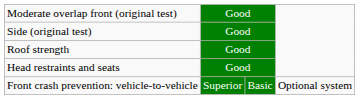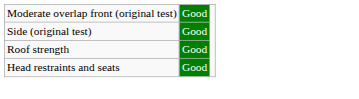- row: Front crash prevention: vehicle-to-vehicle | Superior | Basic | Optional system
